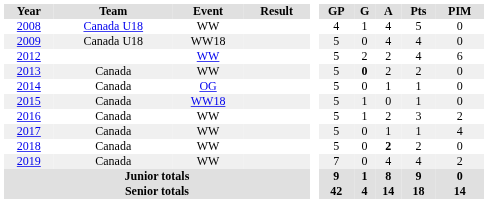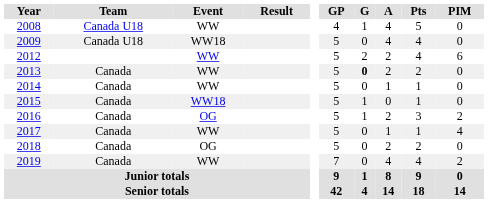2014 | Event: OG -> WW
2016 | Event: WW -> OG
2018 | Event: WW -> OG
2018 | A: bold -> normal
